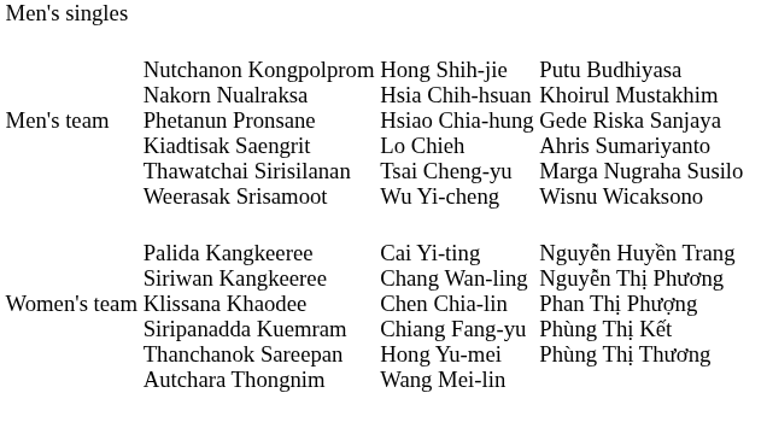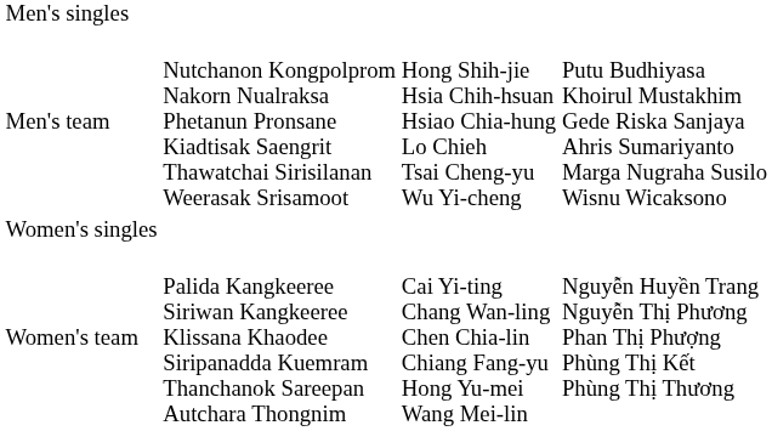+ row: Women's singles
